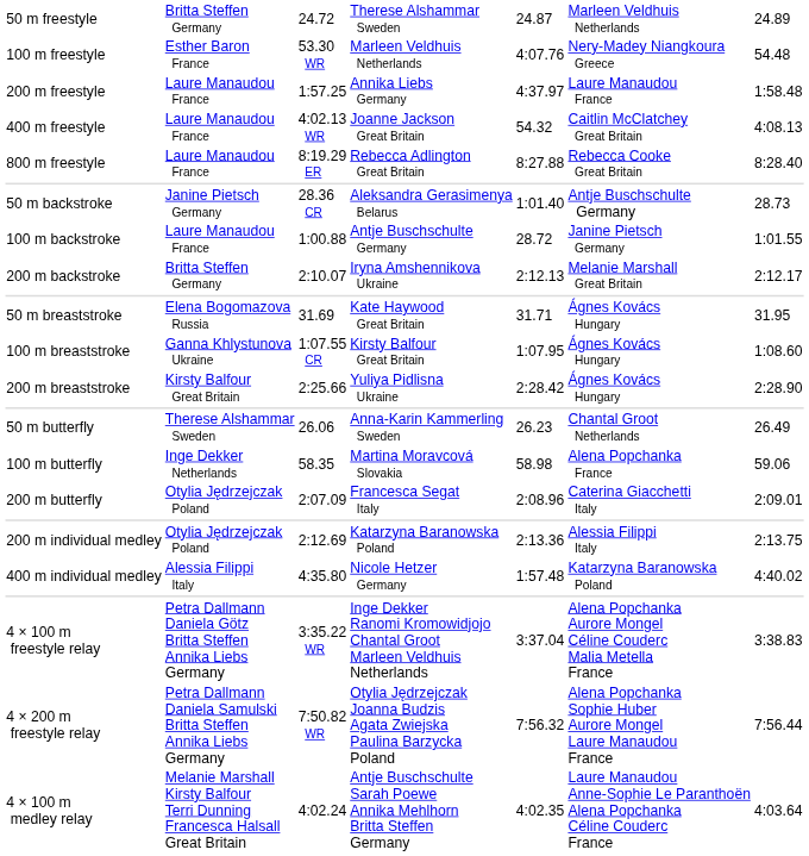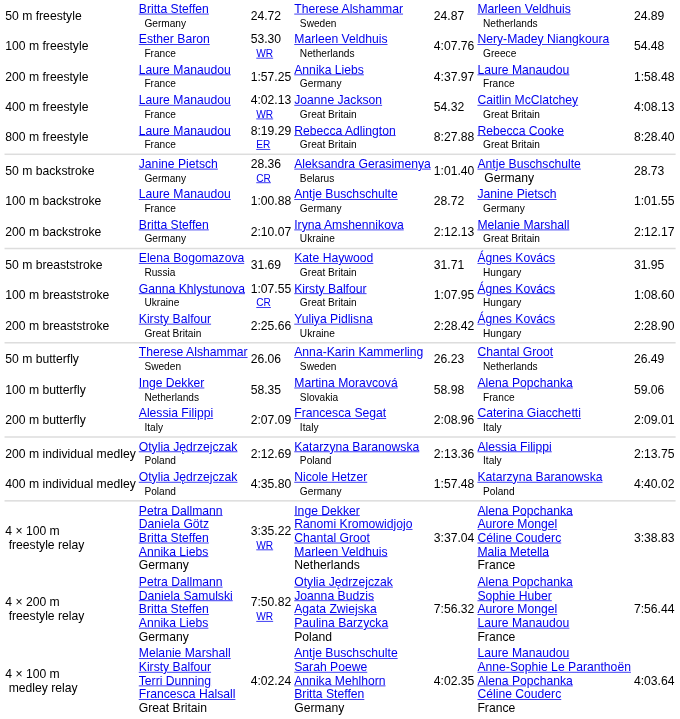200 m butterfly | column 2: Otylia Jędrzejczak Poland -> Alessia Filippi Italy
400 m individual medley | column 2: Alessia Filippi Italy -> Otylia Jędrzejczak Poland
